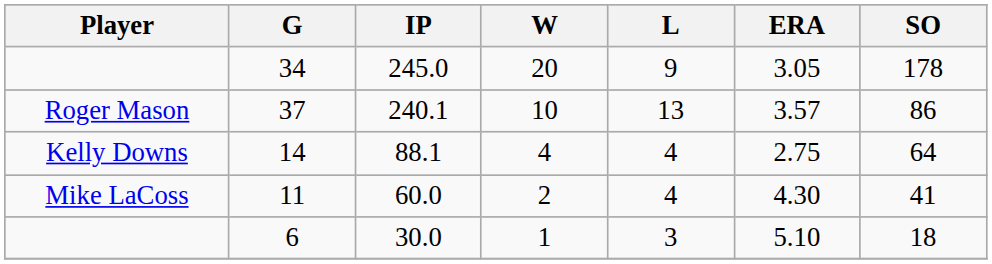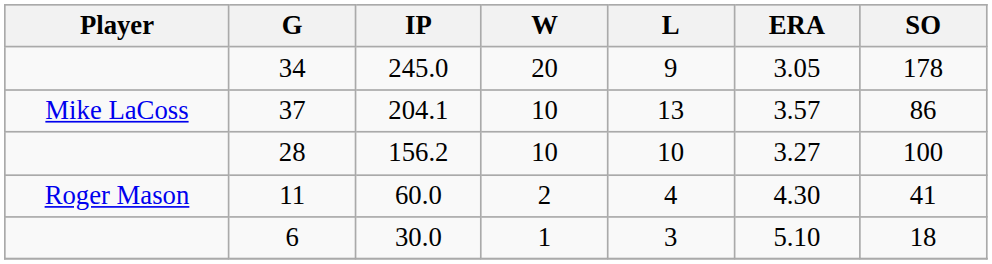37 | Player: Roger Mason -> Mike LaCoss
37 | IP: 240.1 -> 204.1
+ row: 28 | 156.2 | 10 | 10 | 3.27 | 100
- row: Kelly Downs | 14 | 88.1 | 4 | 4 | 2.75 | 64
11 | Player: Mike LaCoss -> Roger Mason
